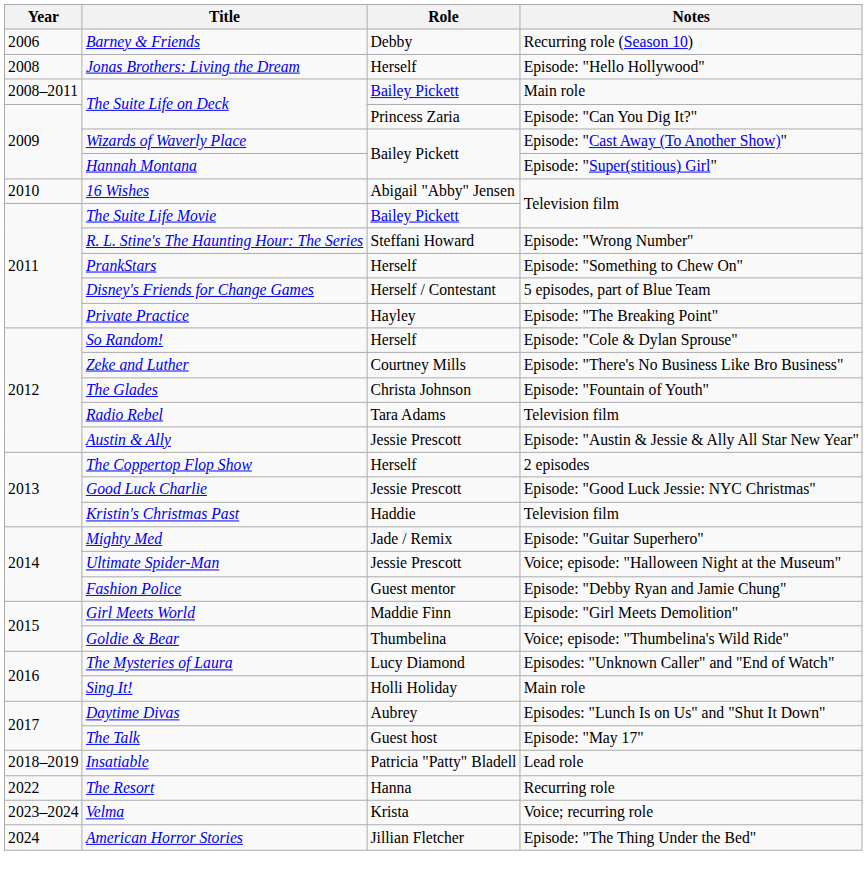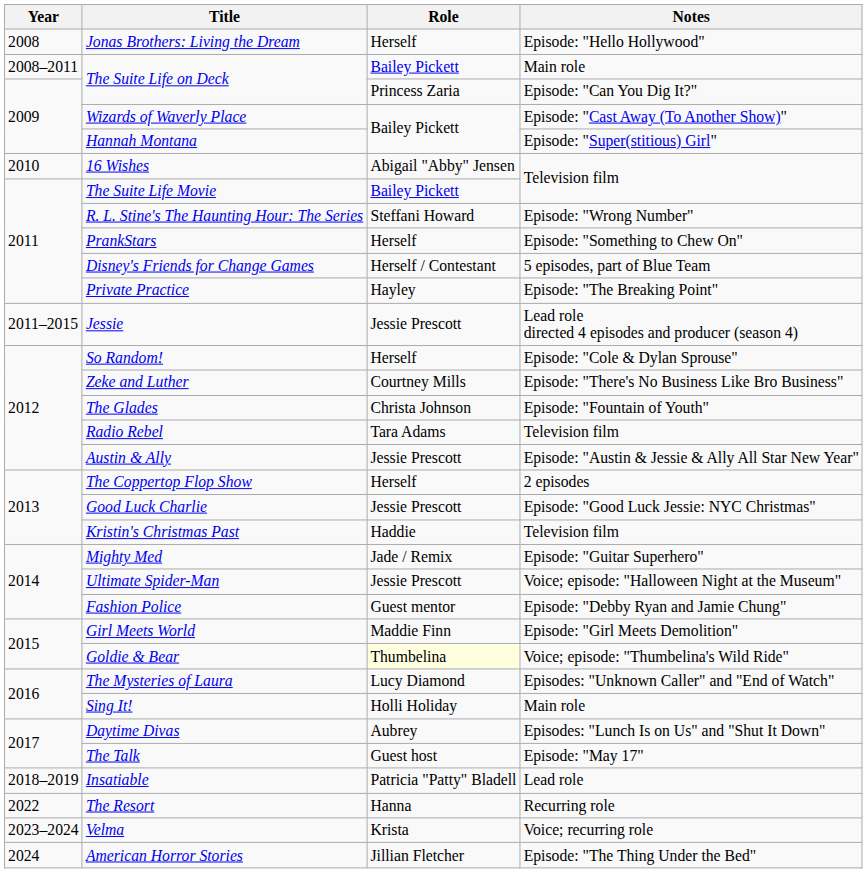- row: 2006 | Barney & Friends | Debby | Recurring role (Season 10)
+ row: 2011–2015 | Jessie | Jessie Prescott | Lead role directed 4 episodes and producer (season 4)
Goldie & Bear | Role: no background -> lightyellow background
